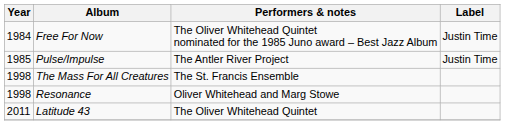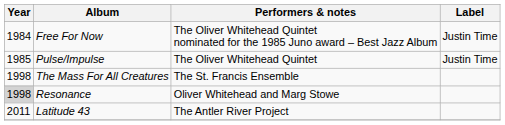Pulse/Impulse | Performers & notes: The Antler River Project -> The Oliver Whitehead Quintet
Resonance | Year: no background -> lightgrey background
Latitude 43 | Performers & notes: The Oliver Whitehead Quintet -> The Antler River Project
